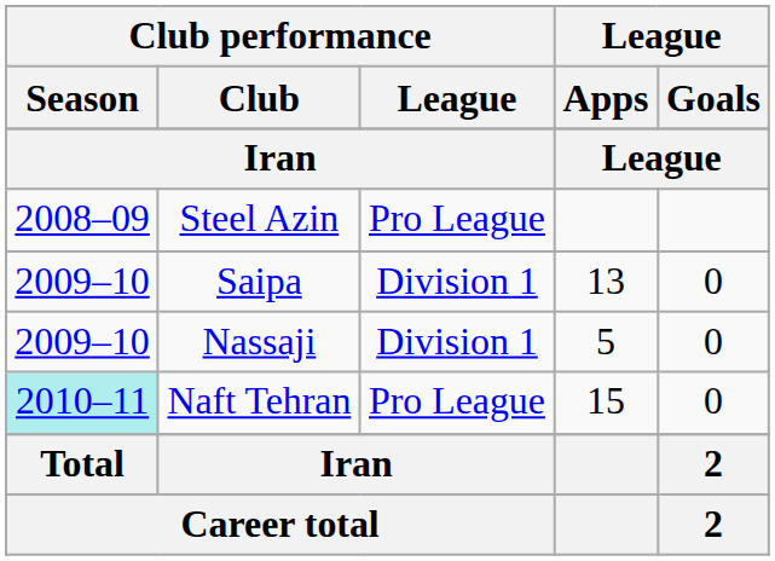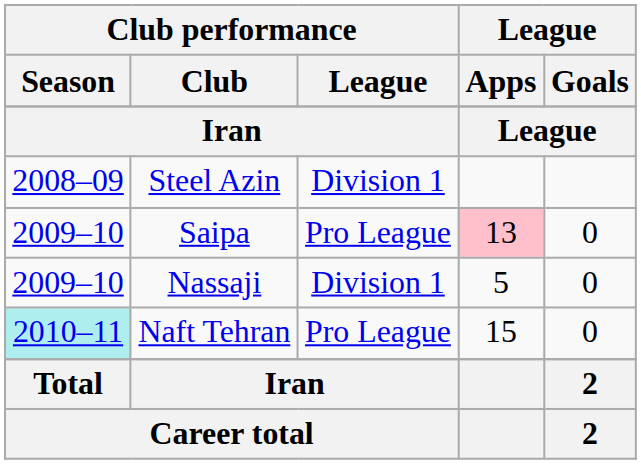Steel Azin | Club performance / League: Pro League -> Division 1
Saipa | Club performance / League: Division 1 -> Pro League
Saipa | League / Apps: no background -> pink background
